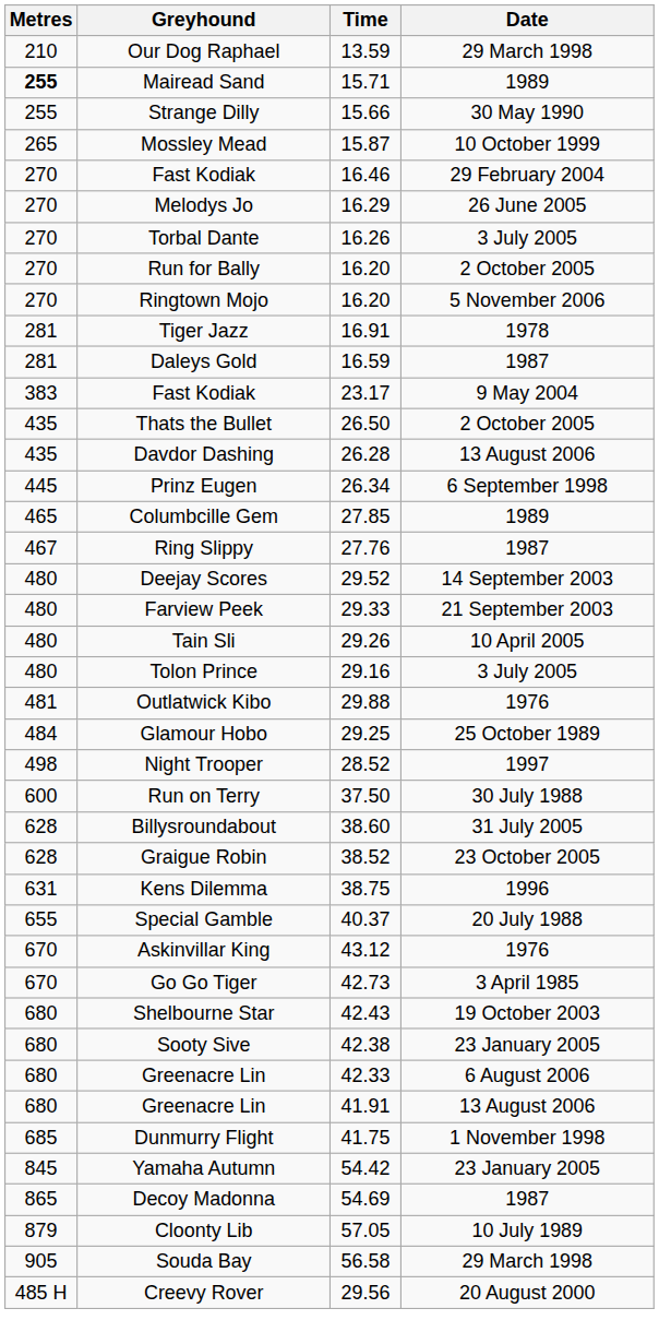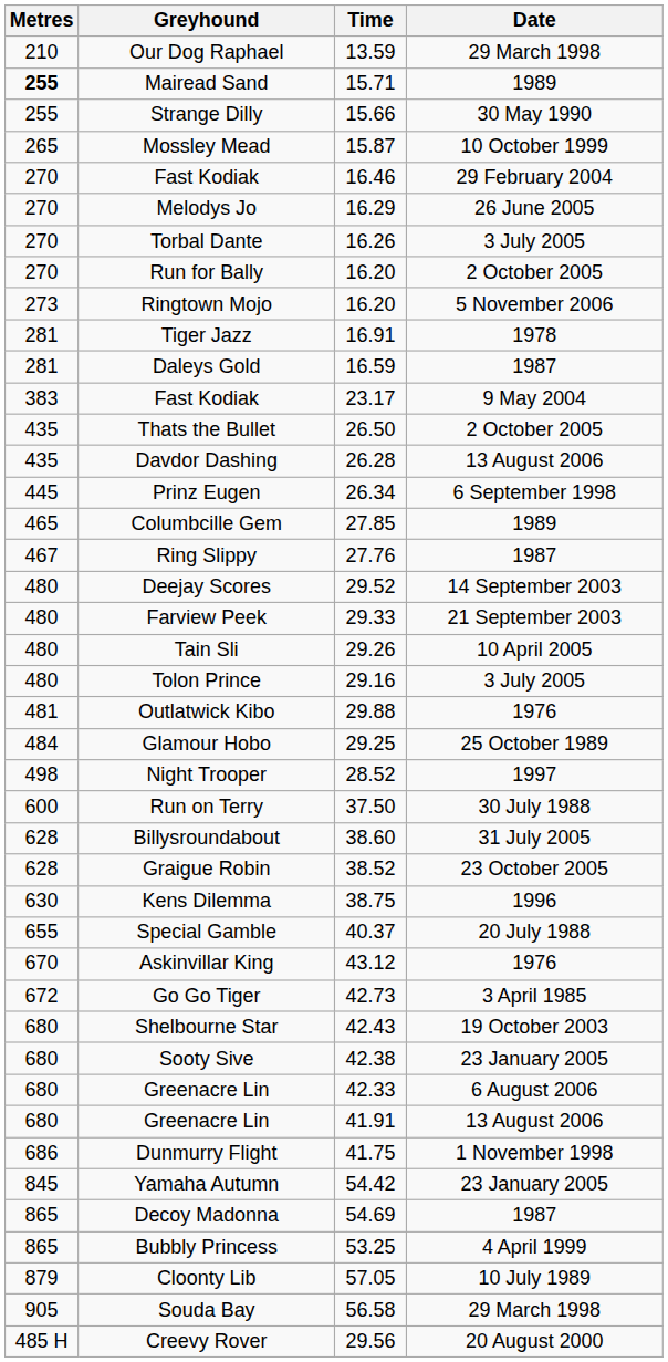Ringtown Mojo | Metres: 270 -> 273
Kens Dilemma | Metres: 631 -> 630
Go Go Tiger | Metres: 670 -> 672
Dunmurry Flight | Metres: 685 -> 686
+ row: 865 | Bubbly Princess | 53.25 | 4 April 1999
